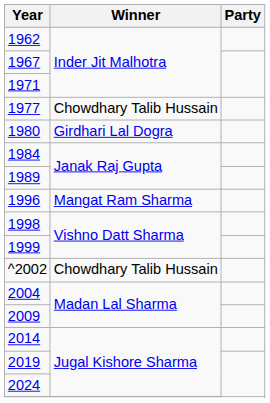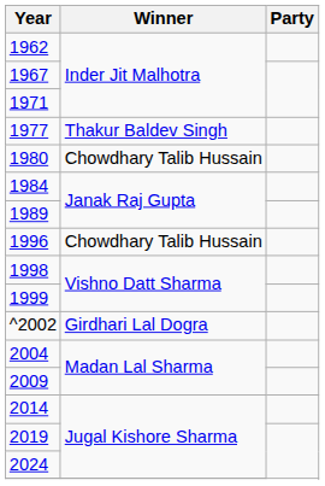1977 | Winner: Chowdhary Talib Hussain -> Thakur Baldev Singh
1980 | Winner: Girdhari Lal Dogra -> Chowdhary Talib Hussain
1996 | Winner: Mangat Ram Sharma -> Chowdhary Talib Hussain
^2002 | Winner: Chowdhary Talib Hussain -> Girdhari Lal Dogra
